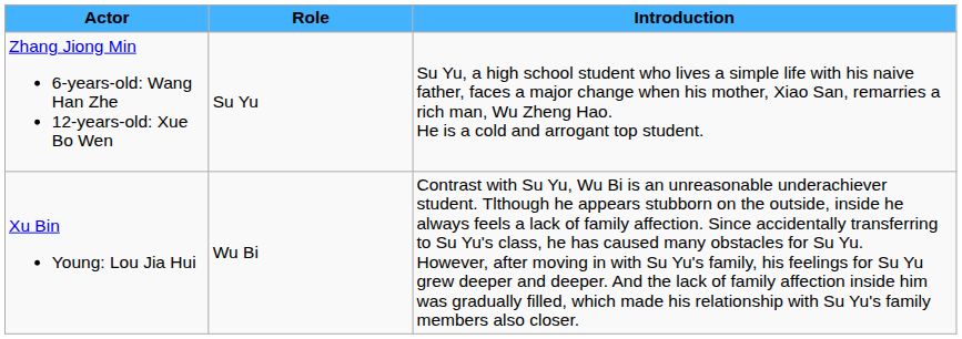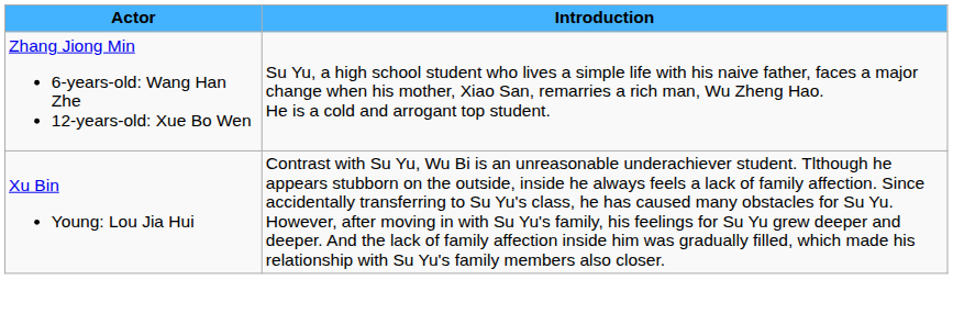- column: Role | Su Yu | Wu Bi
